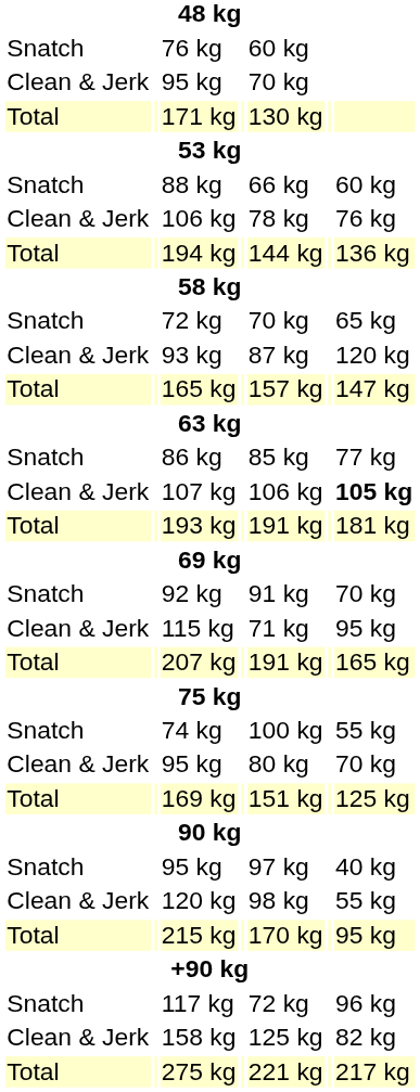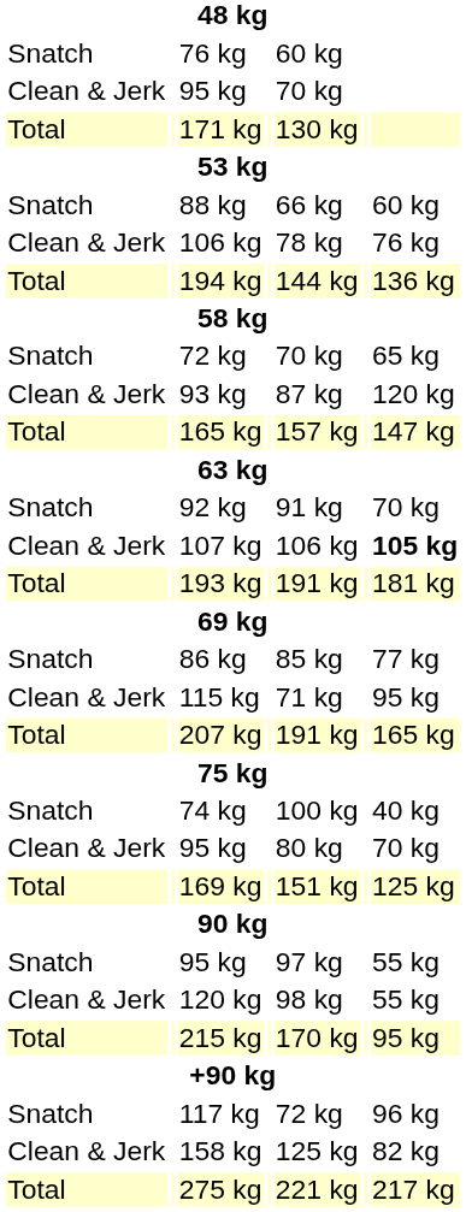rows swapped: 86 kg <-> 92 kg
74 kg | column 7: 55 kg -> 40 kg
Snatch / 95 kg | column 7: 40 kg -> 55 kg
